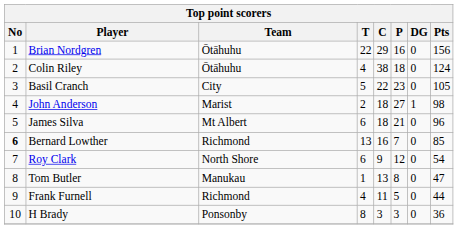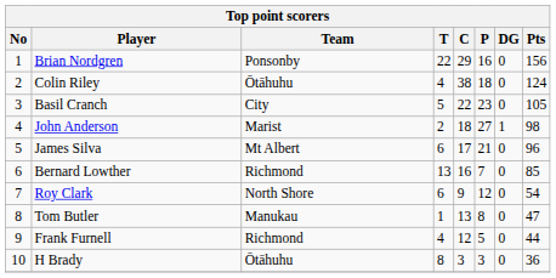Brian Nordgren | Team: Ōtāhuhu -> Ponsonby
James Silva | C: 18 -> 17
Bernard Lowther | No: bold -> normal
Frank Furnell | C: 11 -> 12
H Brady | Team: Ponsonby -> Ōtāhuhu
